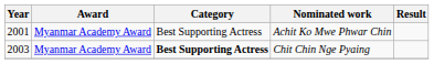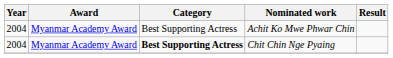Achit Ko Mwe Phwar Chin | Year: 2001 -> 2004
Chit Chin Nge Pyaing | Year: 2003 -> 2004
